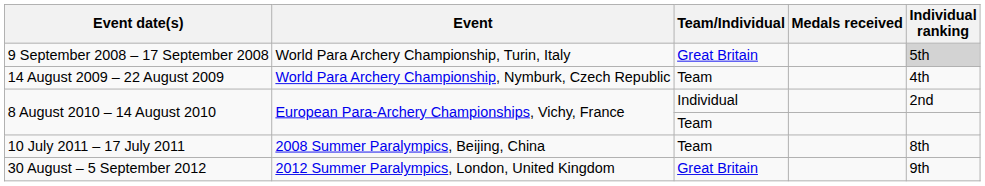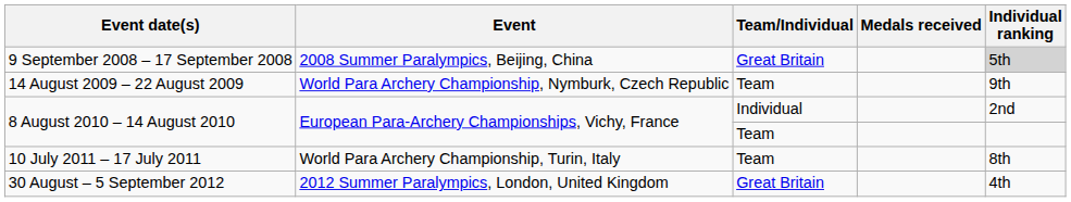9 September 2008 – 17 September 2008 | Event: World Para Archery Championship, Turin, Italy -> 2008 Summer Paralympics, Beijing, China
14 August 2009 – 22 August 2009 | Individual ranking: 4th -> 9th
10 July 2011 – 17 July 2011 | Event: 2008 Summer Paralympics, Beijing, China -> World Para Archery Championship, Turin, Italy
30 August – 5 September 2012 | Individual ranking: 9th -> 4th
